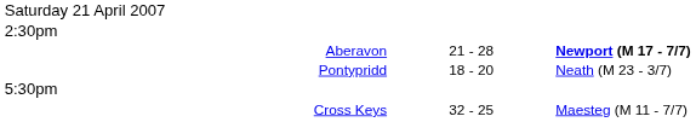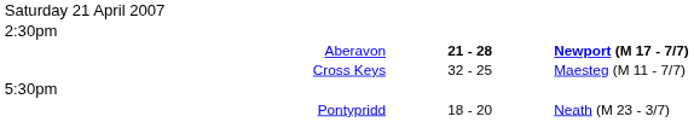Aberavon | column 2: normal -> bold
rows swapped: Cross Keys <-> Pontypridd
